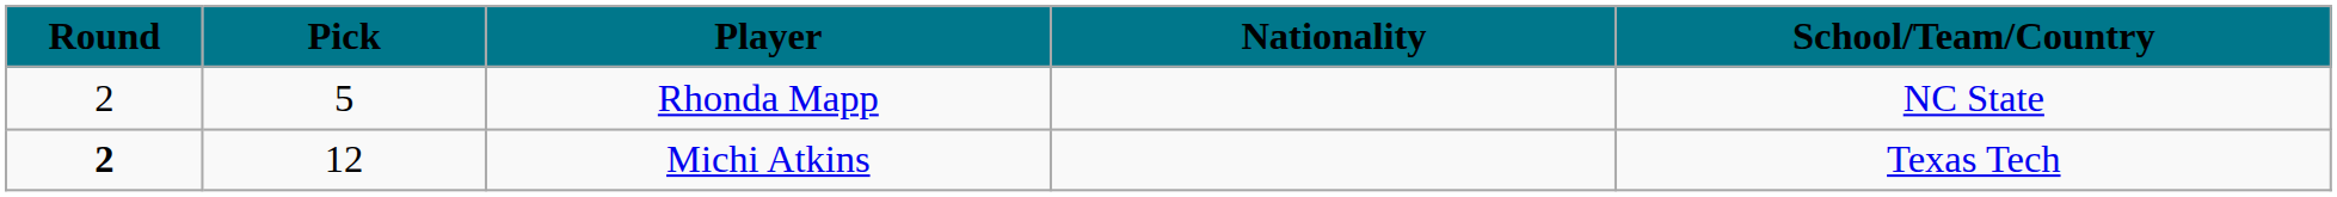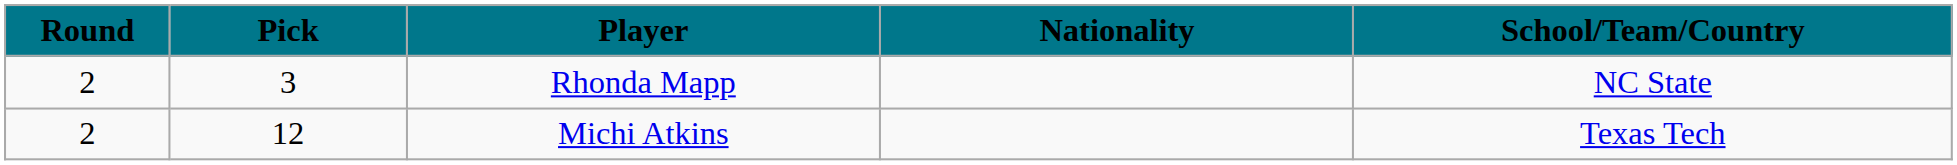Rhonda Mapp | Pick: 5 -> 3
Michi Atkins | Round: bold -> normal
